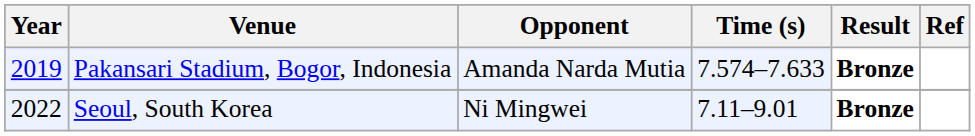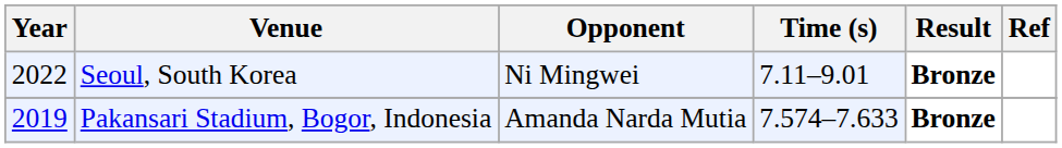rows swapped: Pakansari Stadium, Bogor, Indonesia <-> Seoul, South Korea
